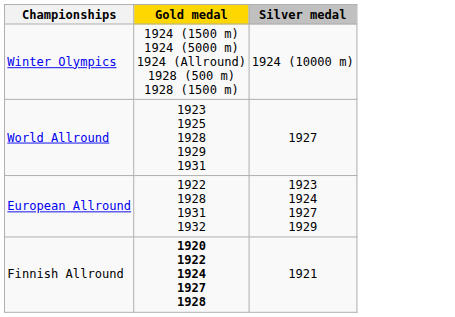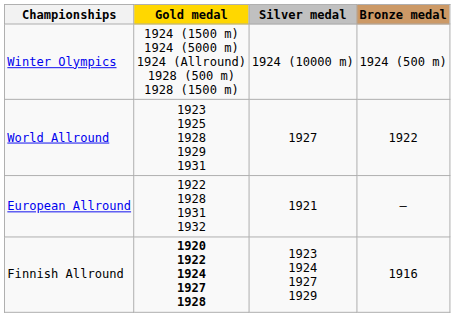+ column: Bronze medal | 1924 (500 m) | 1922 | – | 1916
European Allround | Silver medal: 1923 1924 1927 1929 -> 1921
Finnish Allround | Silver medal: 1921 -> 1923 1924 1927 1929
